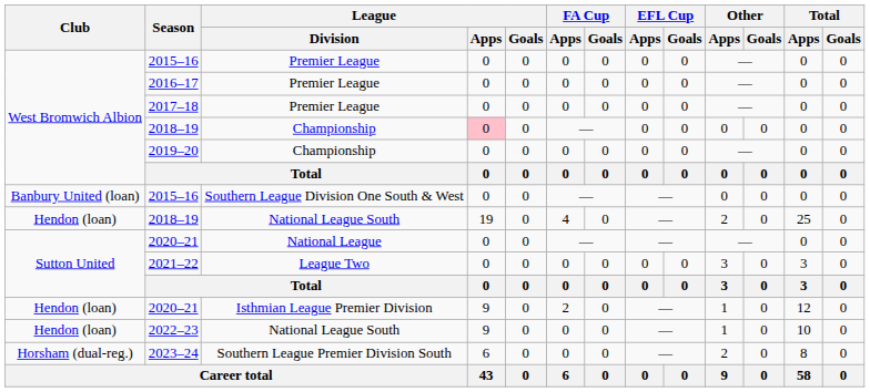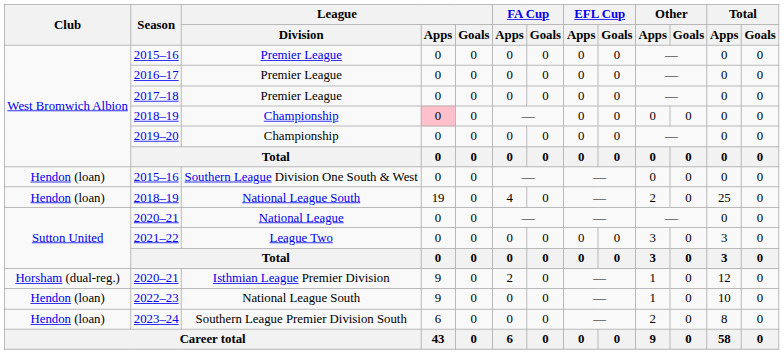2015–16 / Southern League Division One South & West | Club: Banbury United (loan) -> Hendon (loan)
2020–21 / Isthmian League Premier Division | Club: Hendon (loan) -> Horsham (dual-reg.)
2023–24 | Club: Horsham (dual-reg.) -> Hendon (loan)
